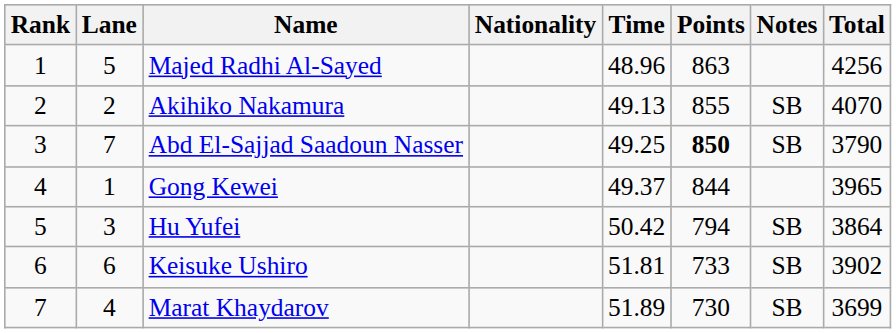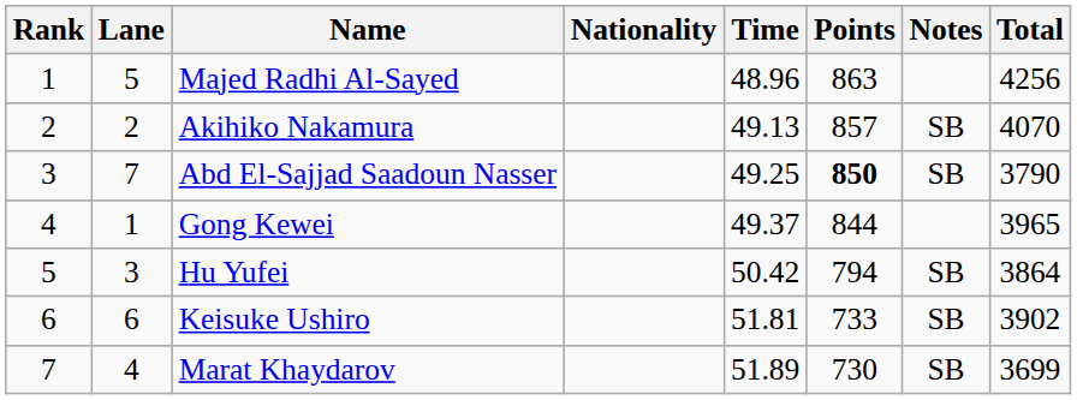Akihiko Nakamura | Points: 855 -> 857
